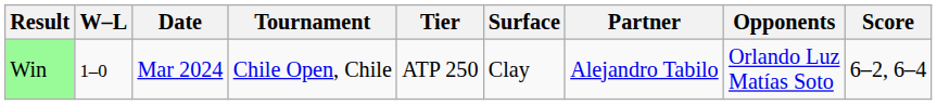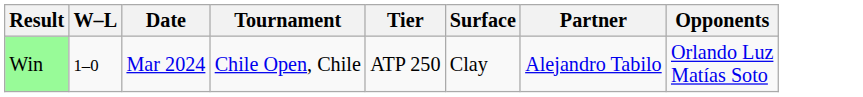- column: Score | 6–2, 6–4
